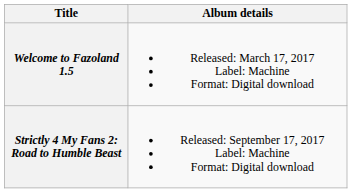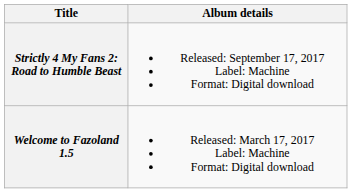rows swapped: Welcome to Fazoland 1.5 <-> Strictly 4 My Fans 2: Road to Humble Beast
